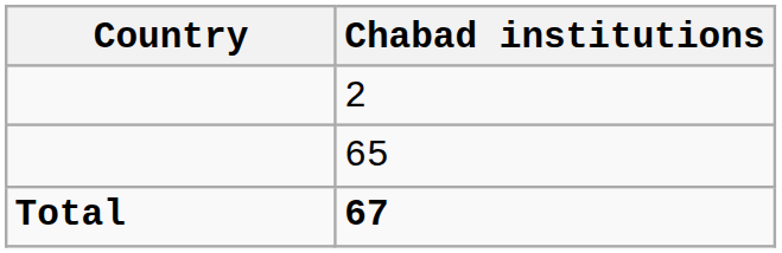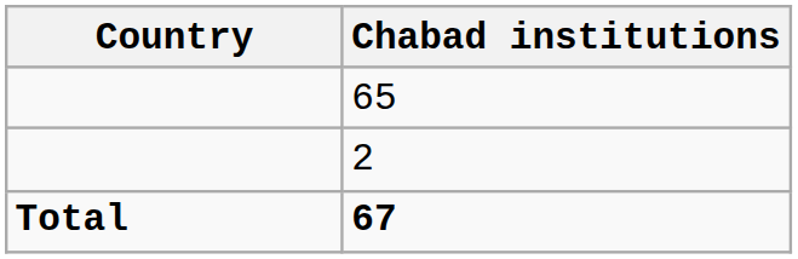rows swapped: 65 <-> 2
